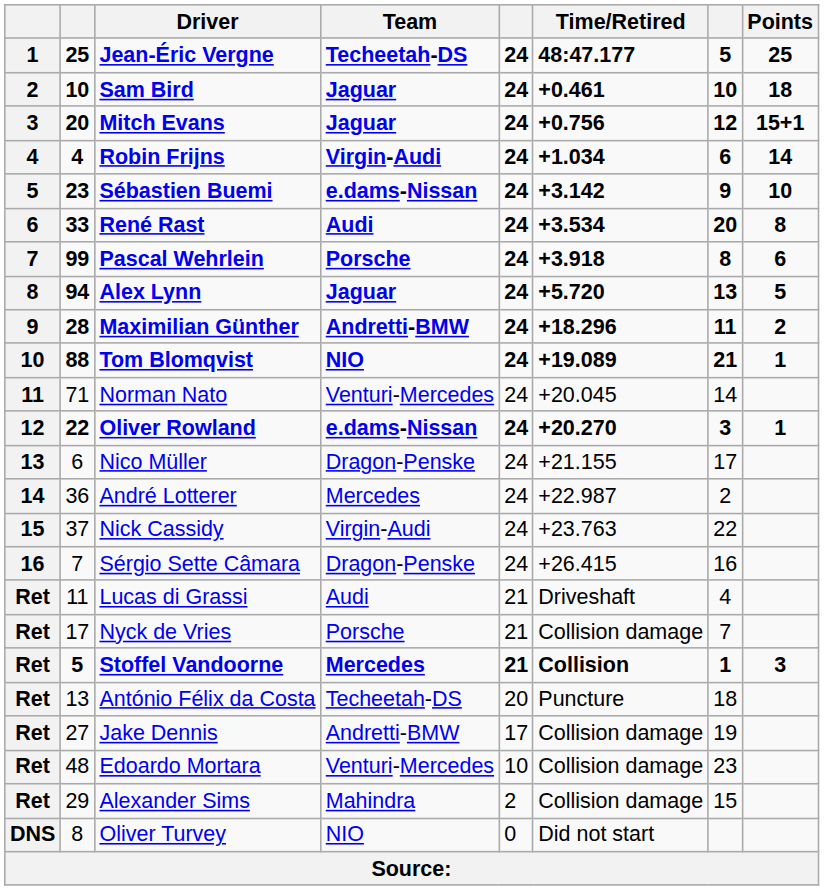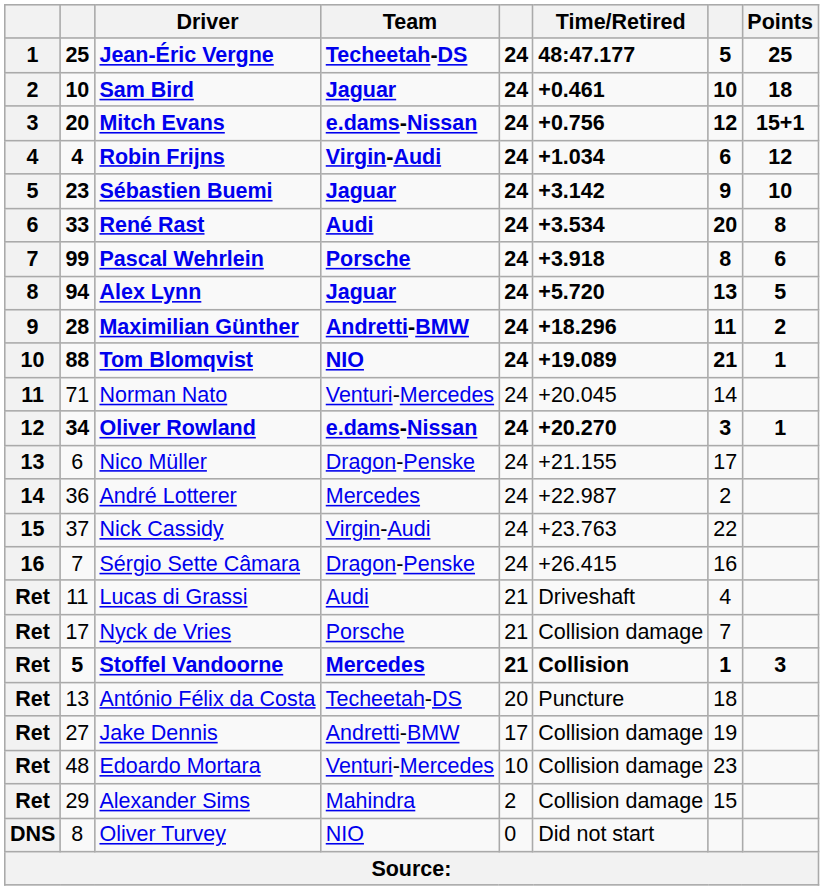Mitch Evans | Team: Jaguar -> e.dams-Nissan
Robin Frijns | Points: 14 -> 12
Sébastien Buemi | Team: e.dams-Nissan -> Jaguar
Oliver Rowland | column 2: 22 -> 34
